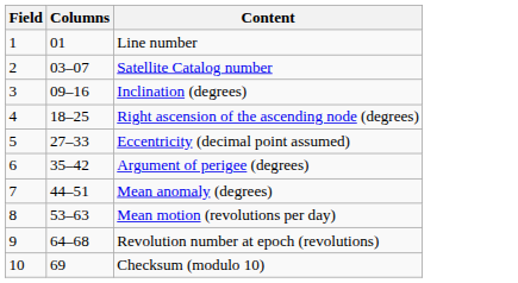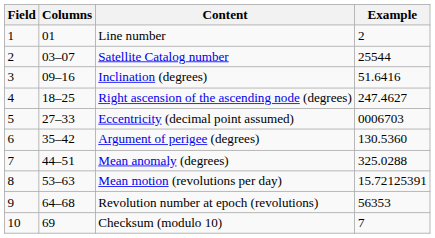+ column: Example | 2 | 25544 | 51.6416 | 247.4627 | 0006703 | 130.5360 | 325.0288 | 15.72125391 | 56353 | 7
